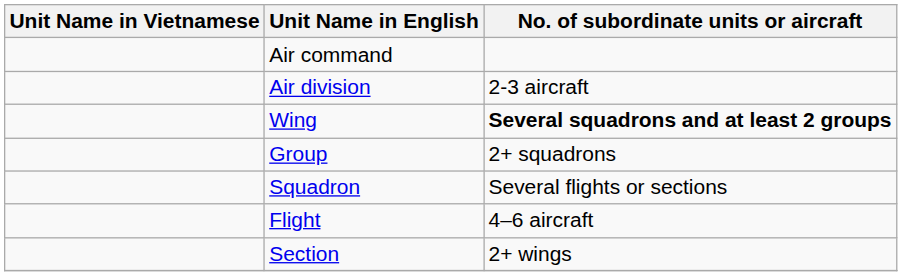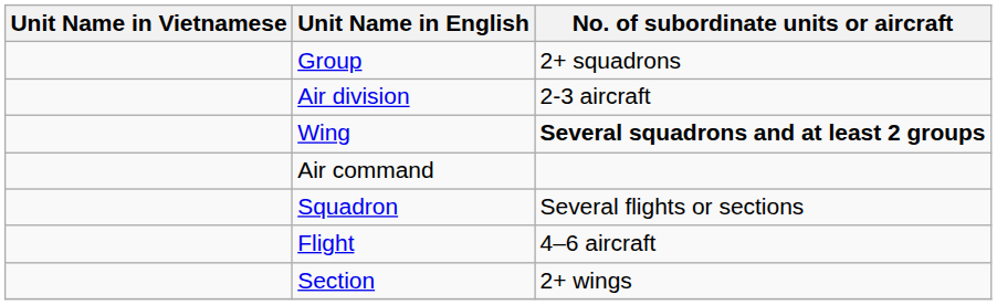rows swapped: Air command <-> Group
